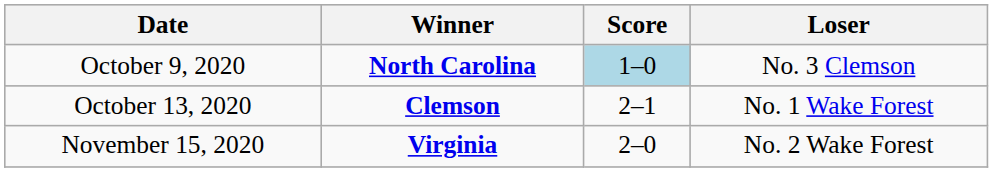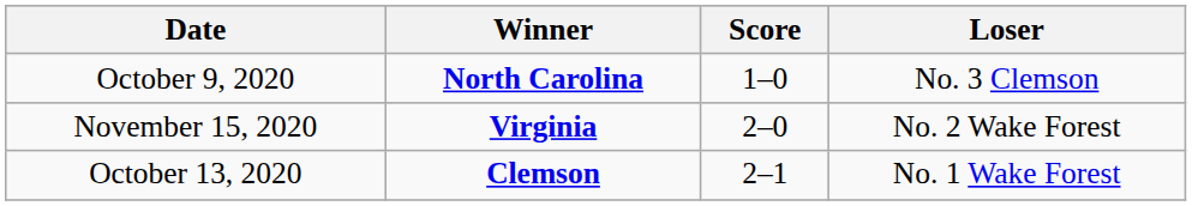October 9, 2020 | Score: lightblue background -> no background
rows swapped: October 13, 2020 <-> November 15, 2020
